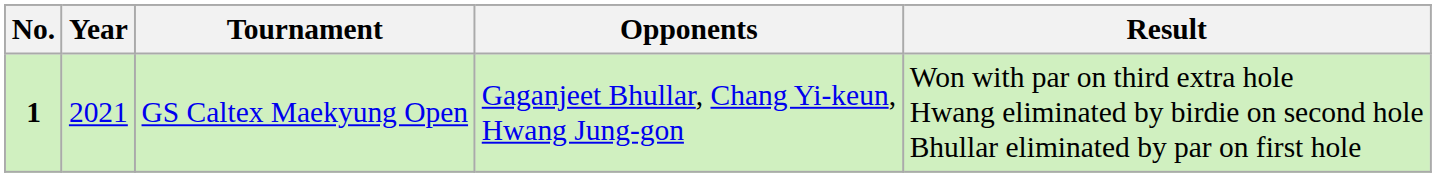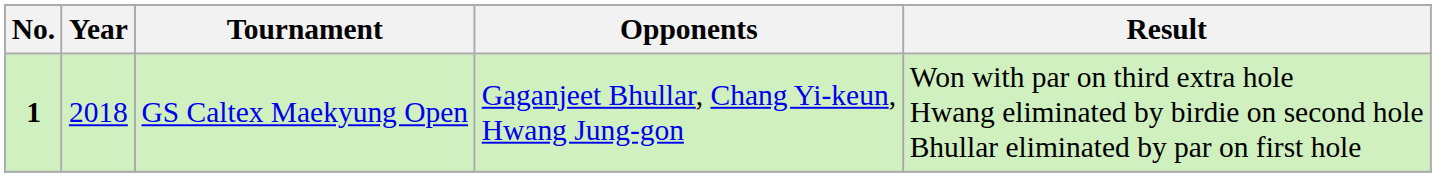GS Caltex Maekyung Open | Year: 2021 -> 2018
